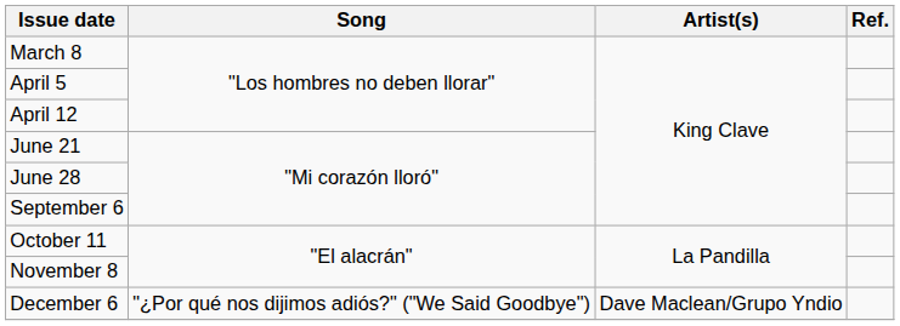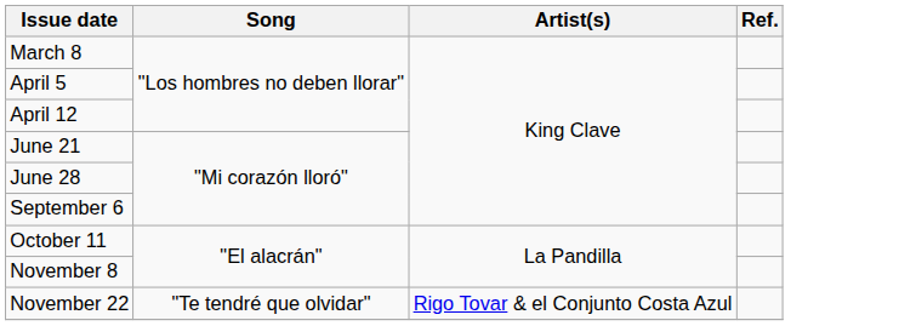+ row: November 22 | "Te tendré que olvidar" | Rigo Tovar & el Conjunto Costa Azul
- row: December 6 | "¿Por qué nos dijimos adiós?" ("We Said Goodbye") | Dave Maclean/Grupo Yndio
